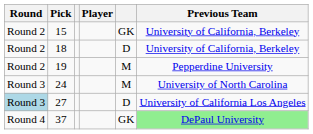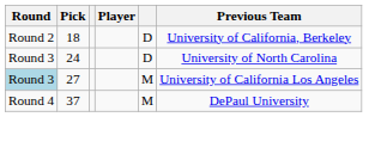- row: Round 2 | 15 | GK | University of California, Berkeley
- row: Round 2 | 19 | M | Pepperdine University
24 | column 5: M -> D
27 | column 5: D -> M
37 | column 5: GK -> M
37 | Previous Team: lightgreen background -> no background
